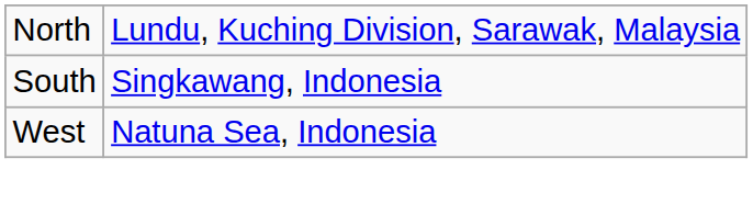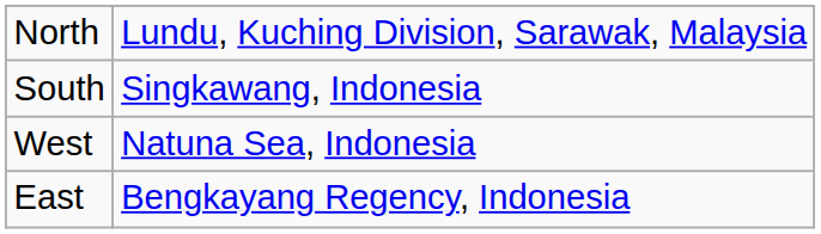+ row: East | Bengkayang Regency, Indonesia
